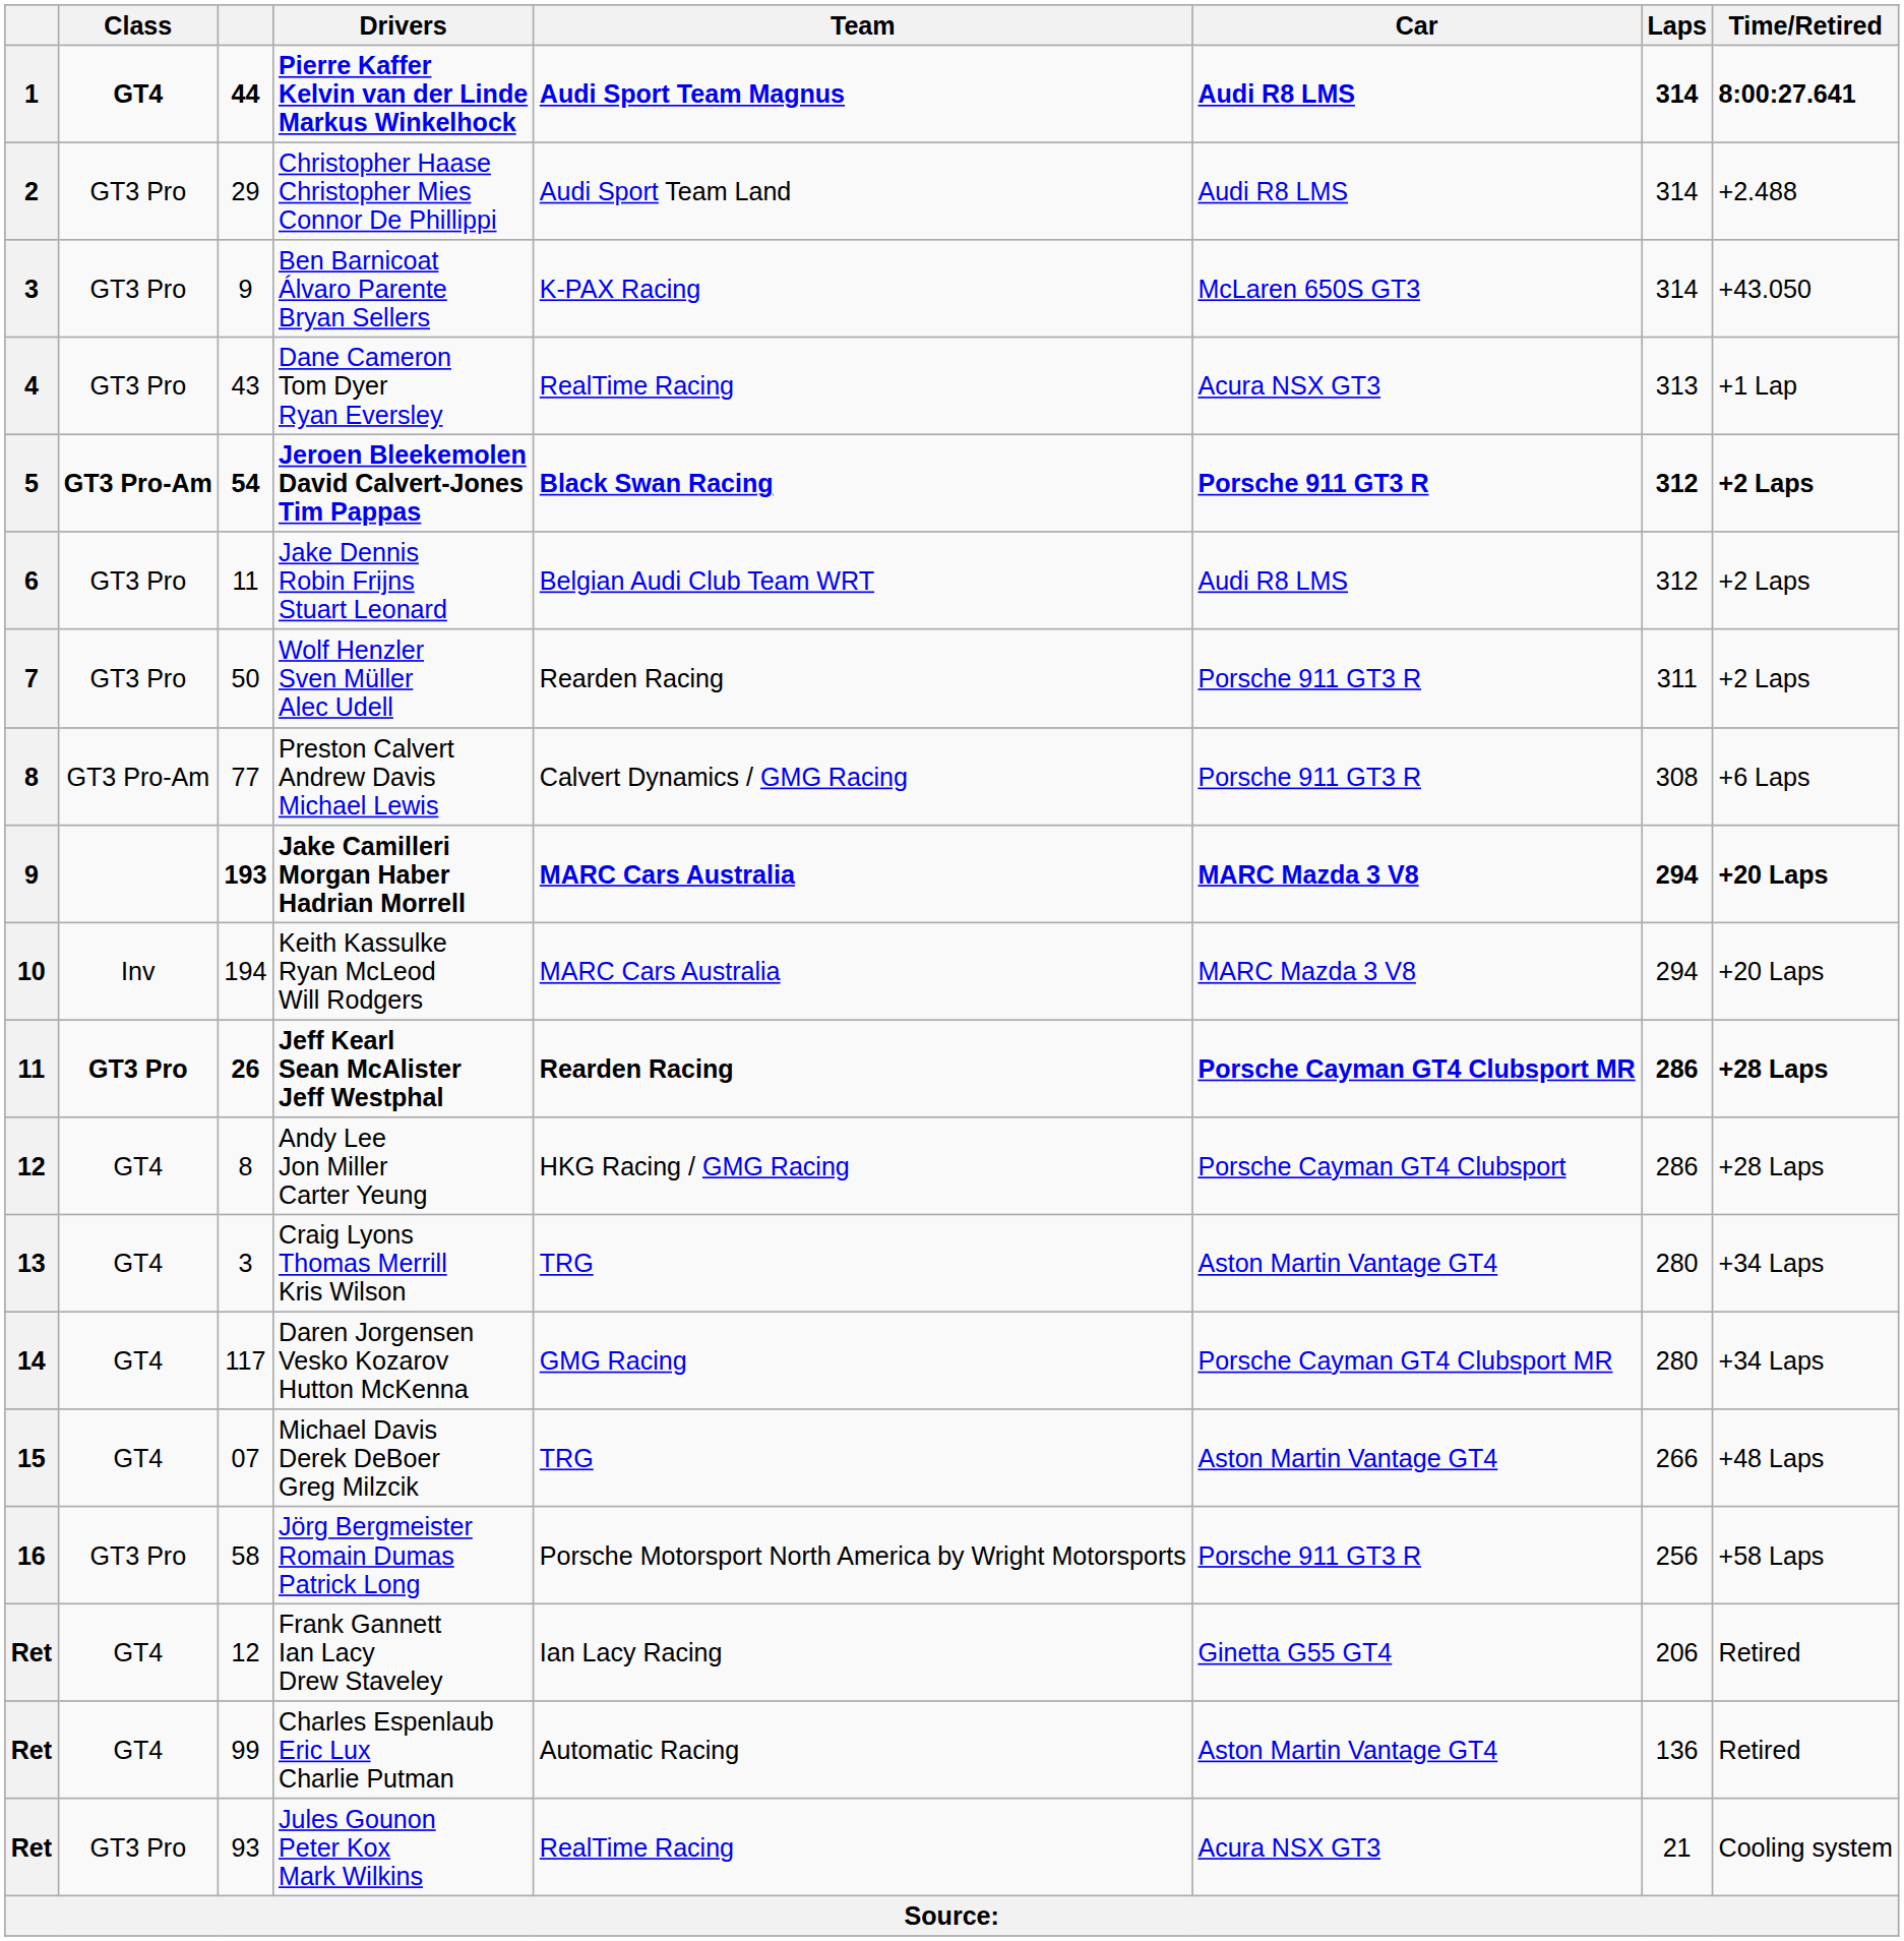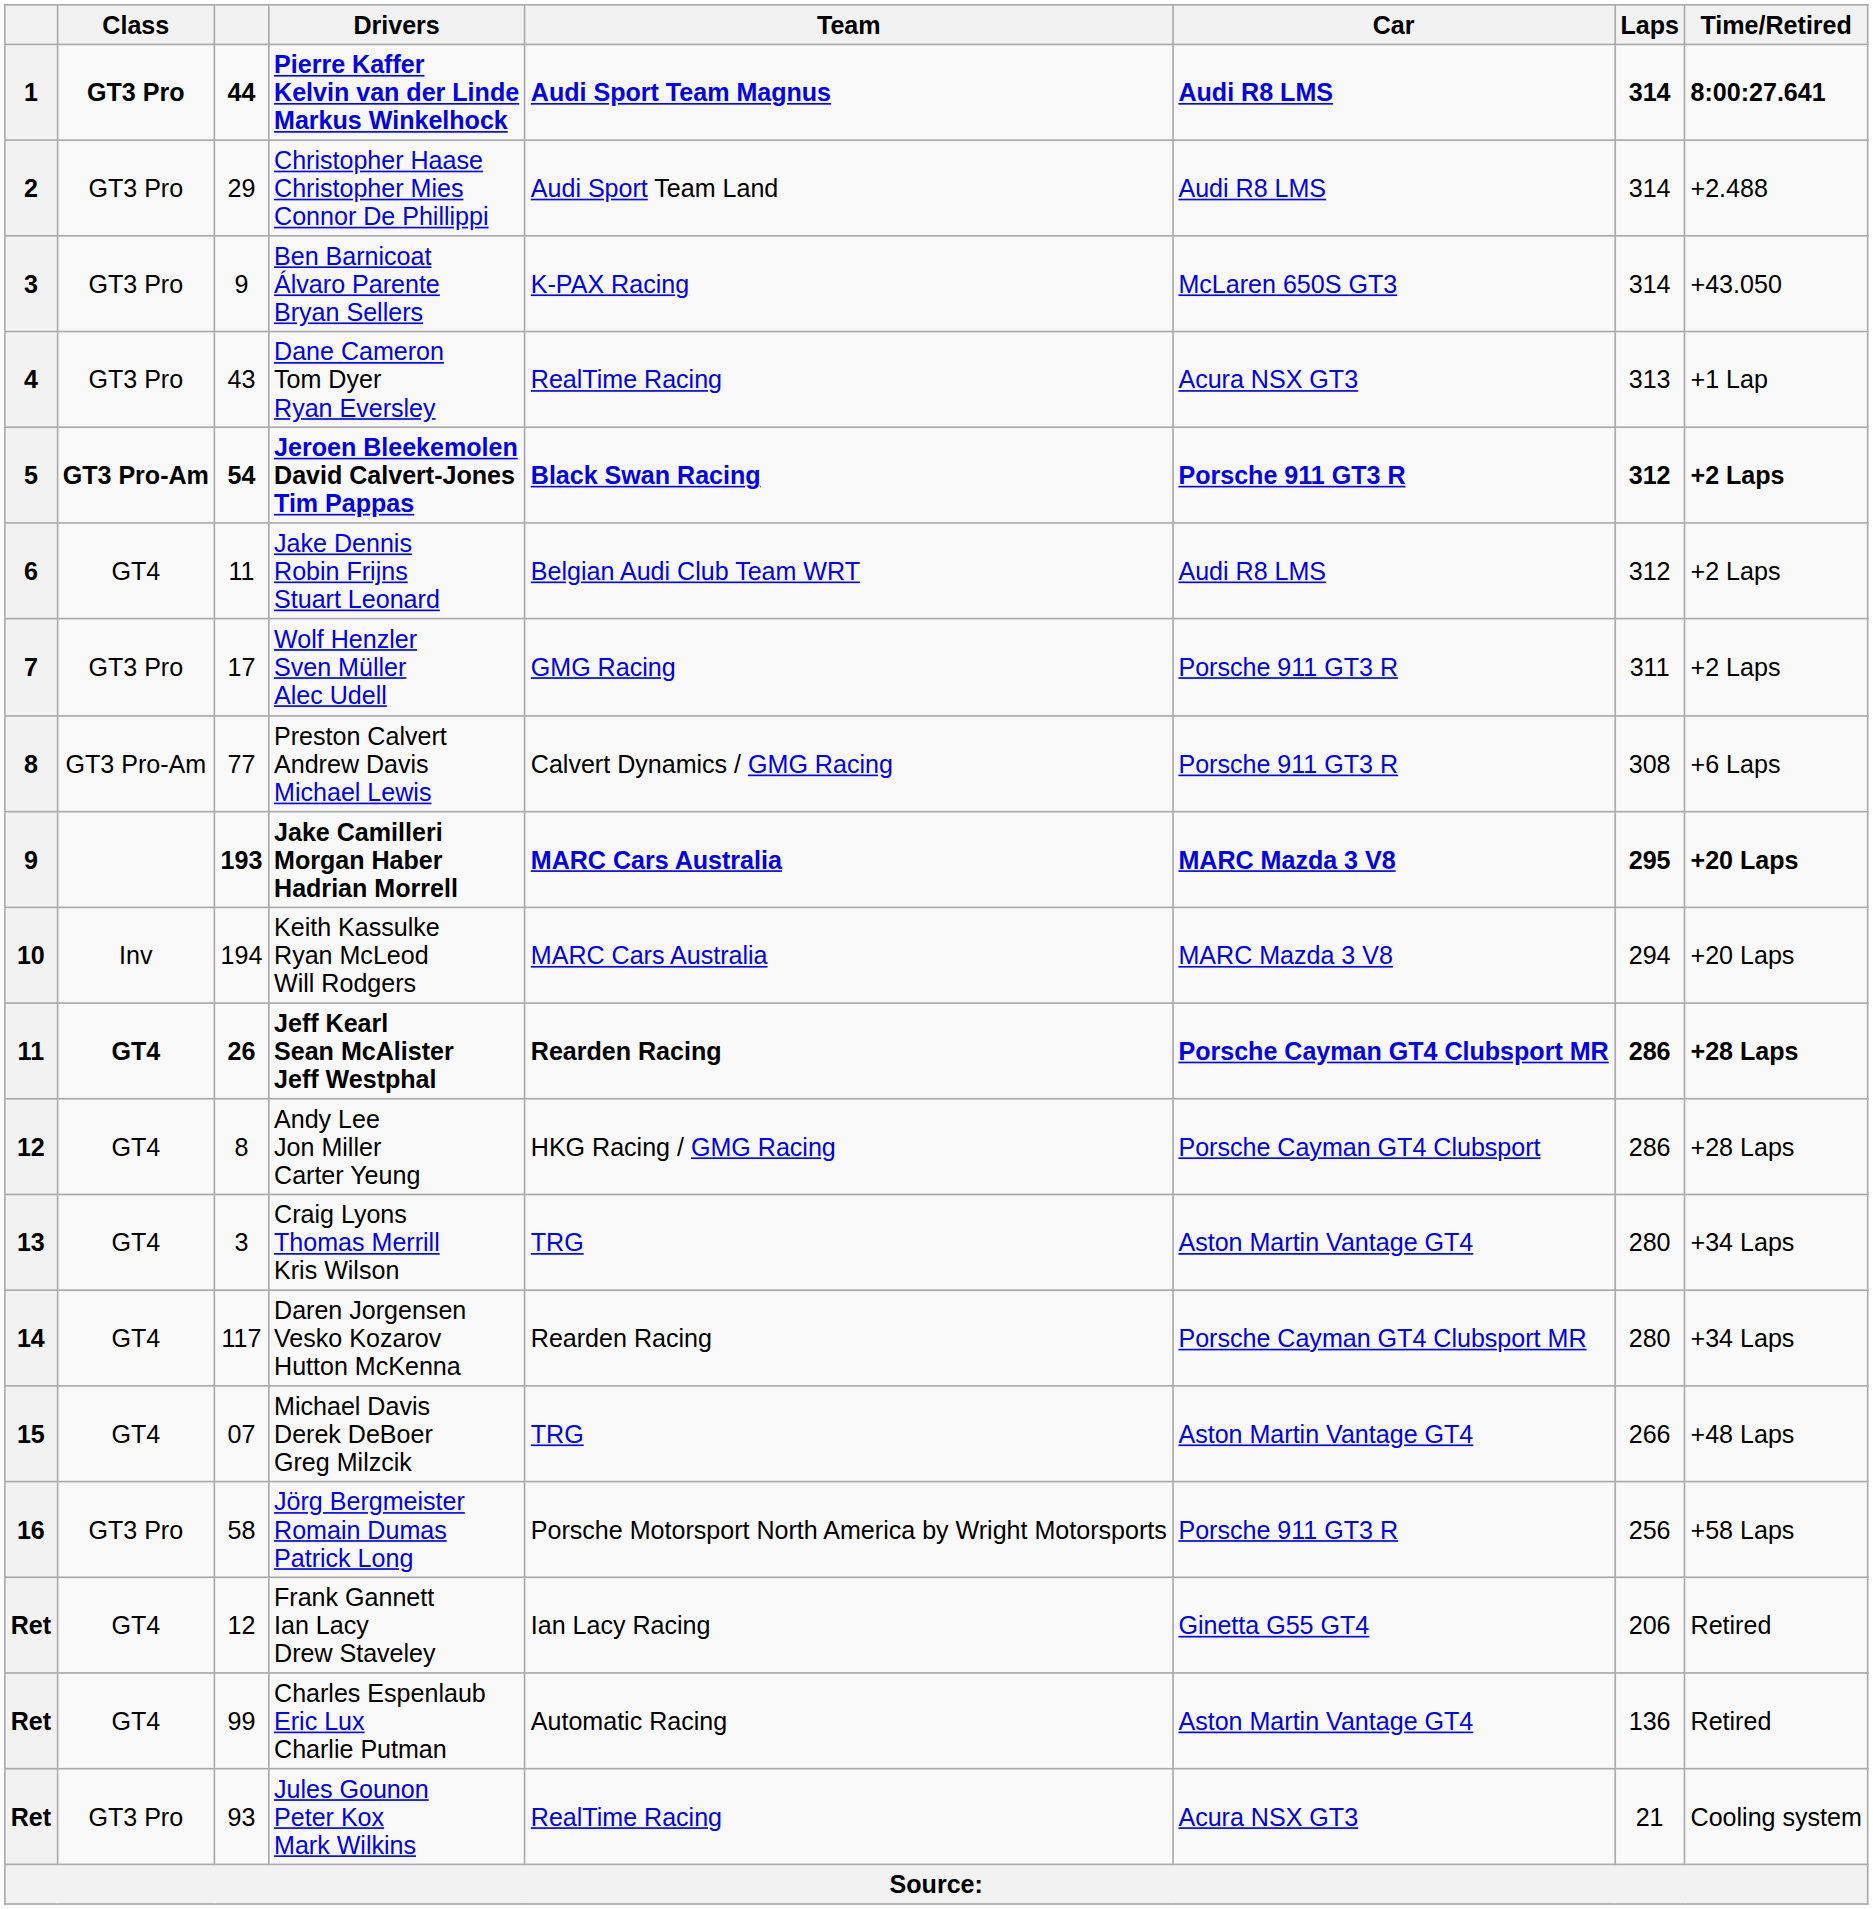Pierre Kaffer Kelvin van der Linde Markus Winkelhock | Class: GT4 -> GT3 Pro
Jake Dennis Robin Frijns Stuart Leonard | Class: GT3 Pro -> GT4
Wolf Henzler Sven Müller Alec Udell | column 3: 50 -> 17
Wolf Henzler Sven Müller Alec Udell | Team: Rearden Racing -> GMG Racing
Jake Camilleri Morgan Haber Hadrian Morrell | Laps: 294 -> 295
Jeff Kearl Sean McAlister Jeff Westphal | Class: GT3 Pro -> GT4
Daren Jorgensen Vesko Kozarov Hutton McKenna | Team: GMG Racing -> Rearden Racing
